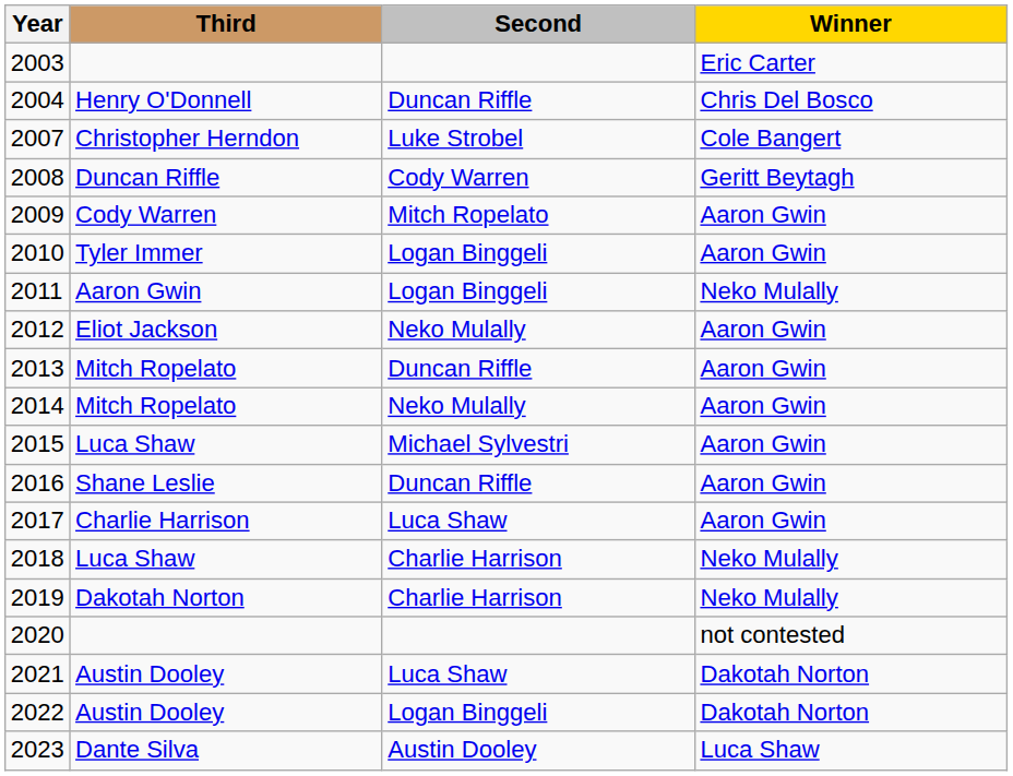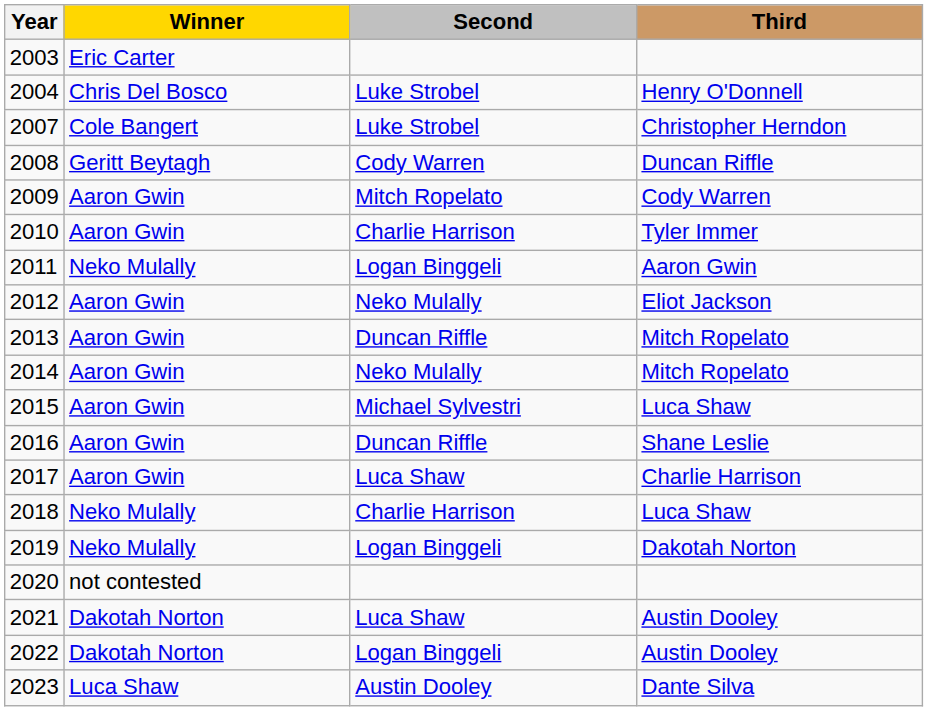columns swapped: Winner <-> Third
2004 | Second: Duncan Riffle -> Luke Strobel
2010 | Second: Logan Binggeli -> Charlie Harrison
2019 | Second: Charlie Harrison -> Logan Binggeli
